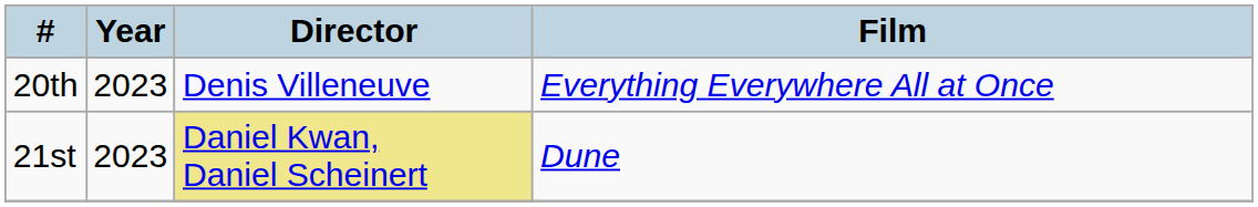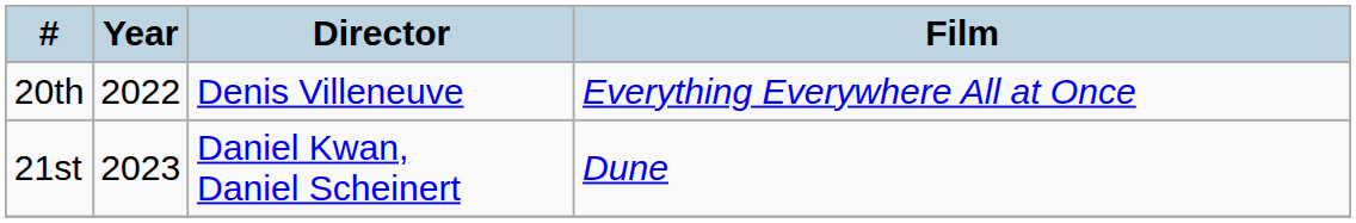20th | Year: 2023 -> 2022
21st | Director: khaki background -> no background
